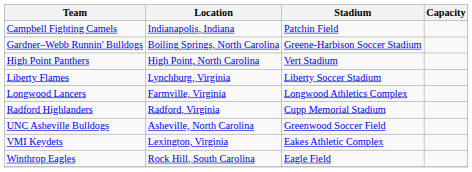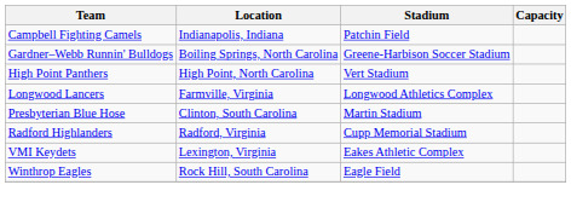- row: Liberty Flames | Lynchburg, Virginia | Liberty Soccer Stadium
+ row: Presbyterian Blue Hose | Clinton, South Carolina | Martin Stadium
- row: UNC Asheville Bulldogs | Asheville, North Carolina | Greenwood Soccer Field
